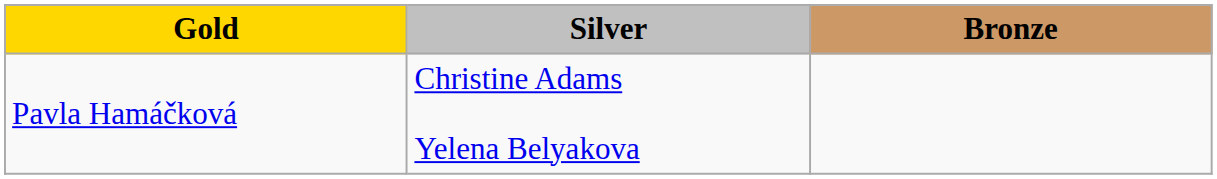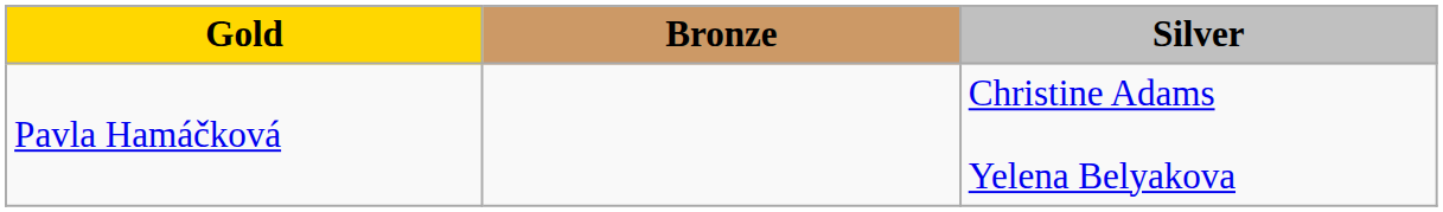columns swapped: Silver <-> Bronze
